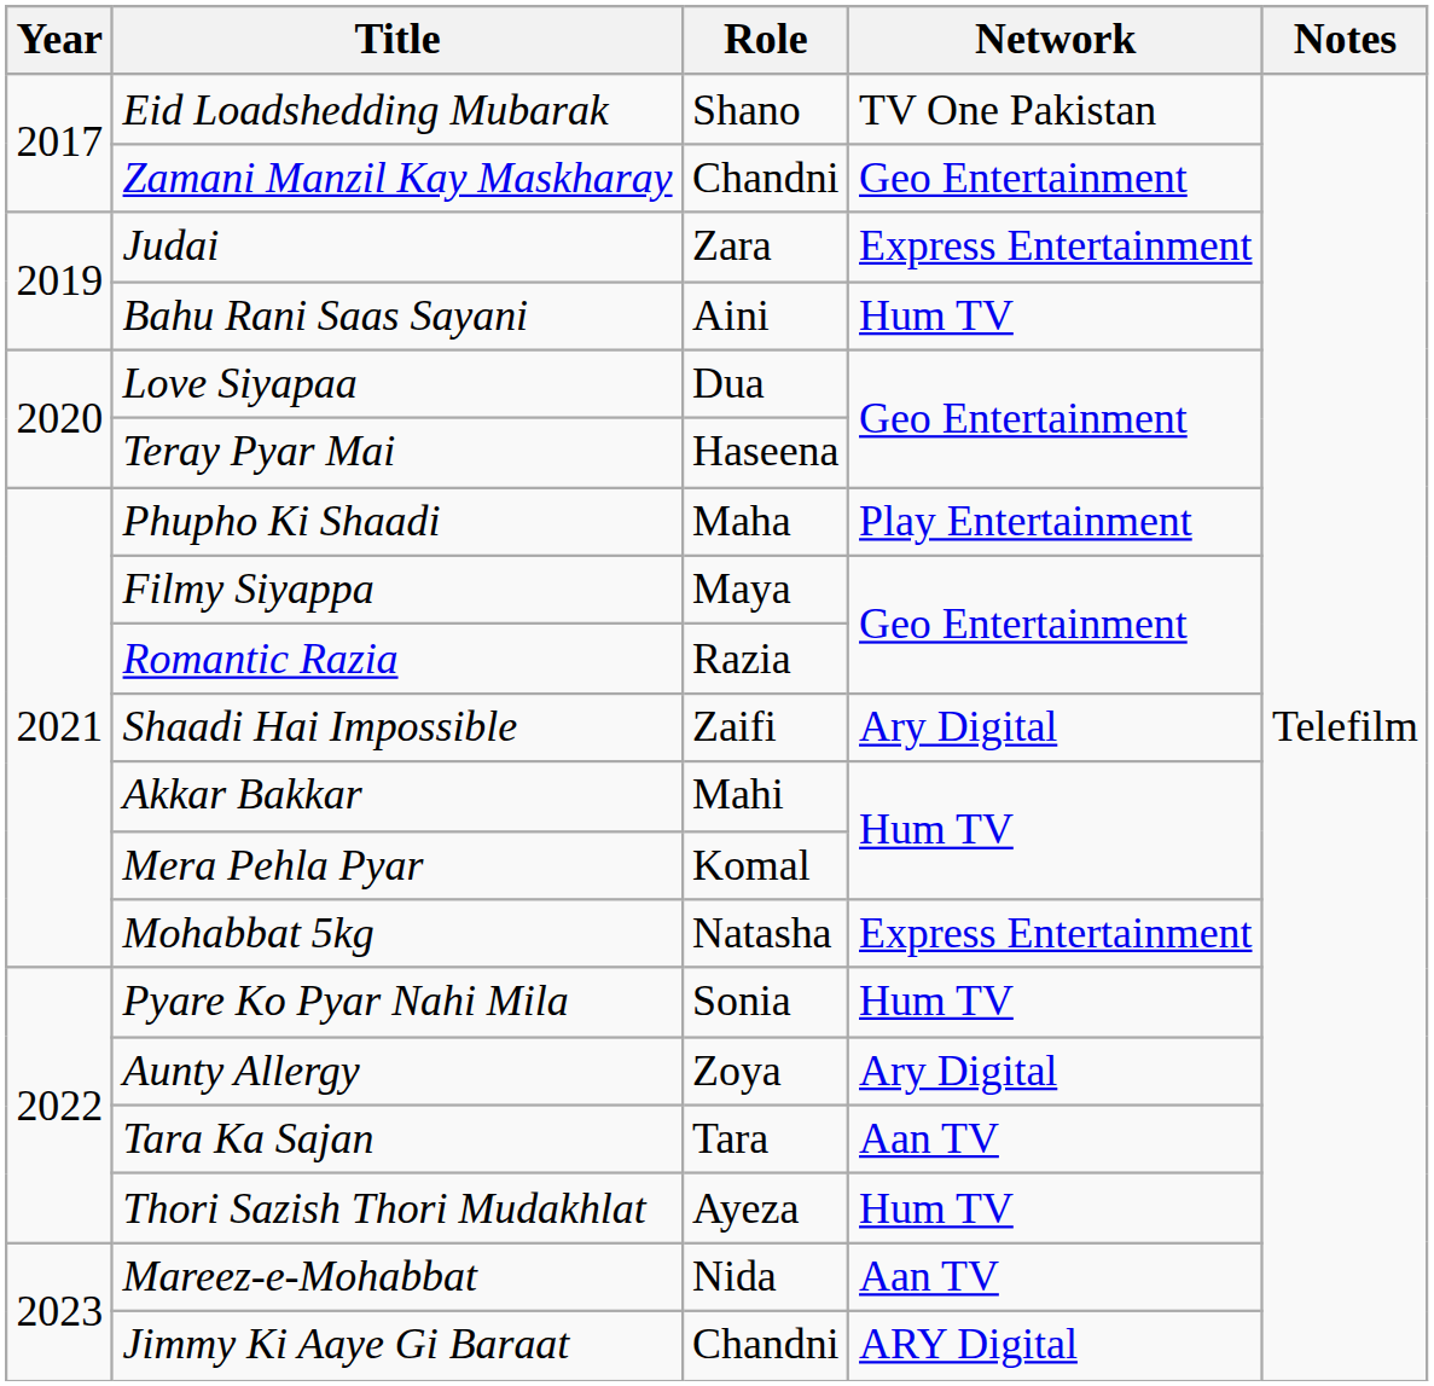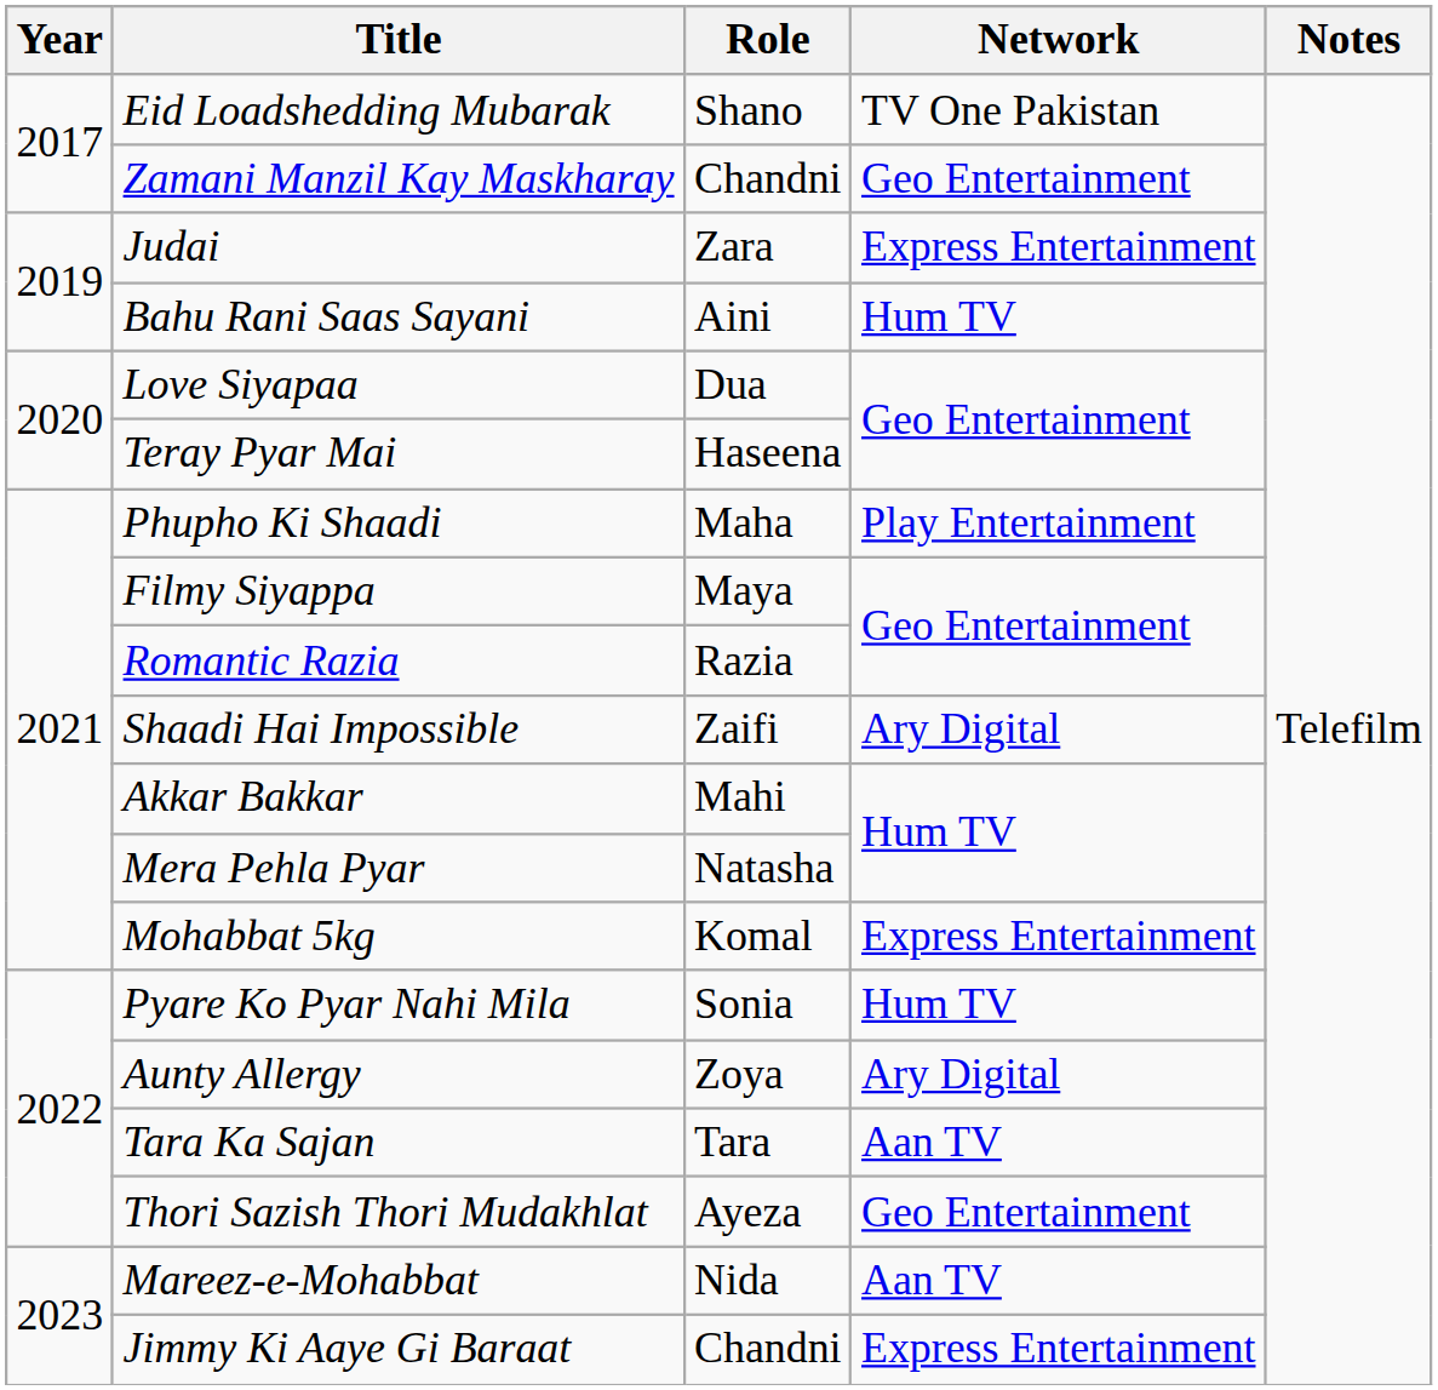Mera Pehla Pyar | Role: Komal -> Natasha
Mohabbat 5kg | Role: Natasha -> Komal
Thori Sazish Thori Mudakhlat | Network: Hum TV -> Geo Entertainment
Jimmy Ki Aaye Gi Baraat | Network: ARY Digital -> Express Entertainment
